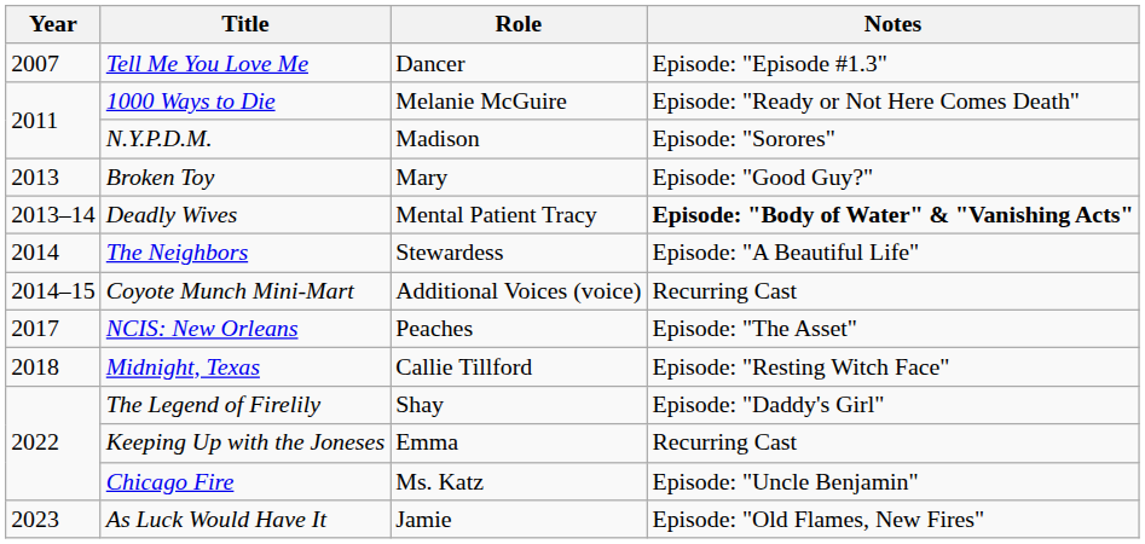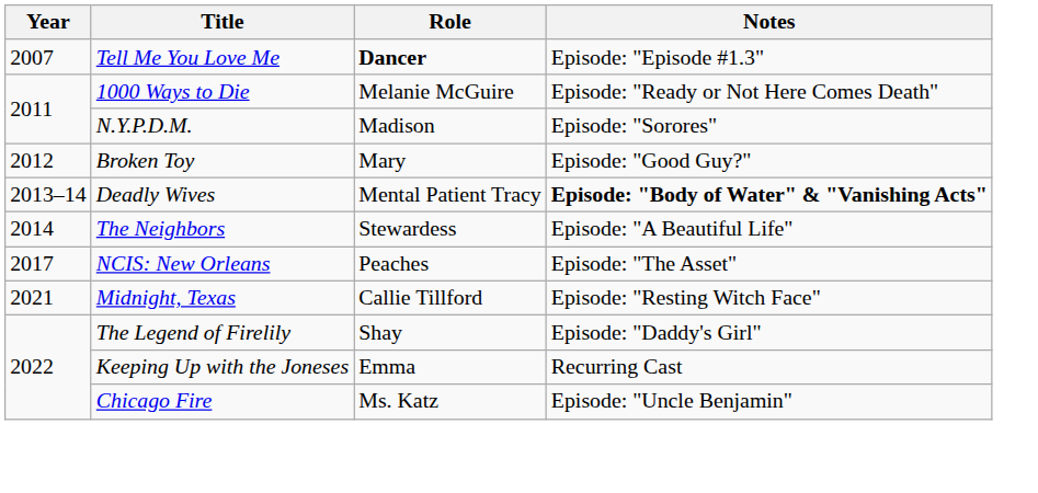Tell Me You Love Me | Role: normal -> bold
Broken Toy | Year: 2013 -> 2012
- row: 2014–15 | Coyote Munch Mini-Mart | Additional Voices (voice) | Recurring Cast
Midnight, Texas | Year: 2018 -> 2021
- row: 2023 | As Luck Would Have It | Jamie | Episode: "Old Flames, New Fires"
